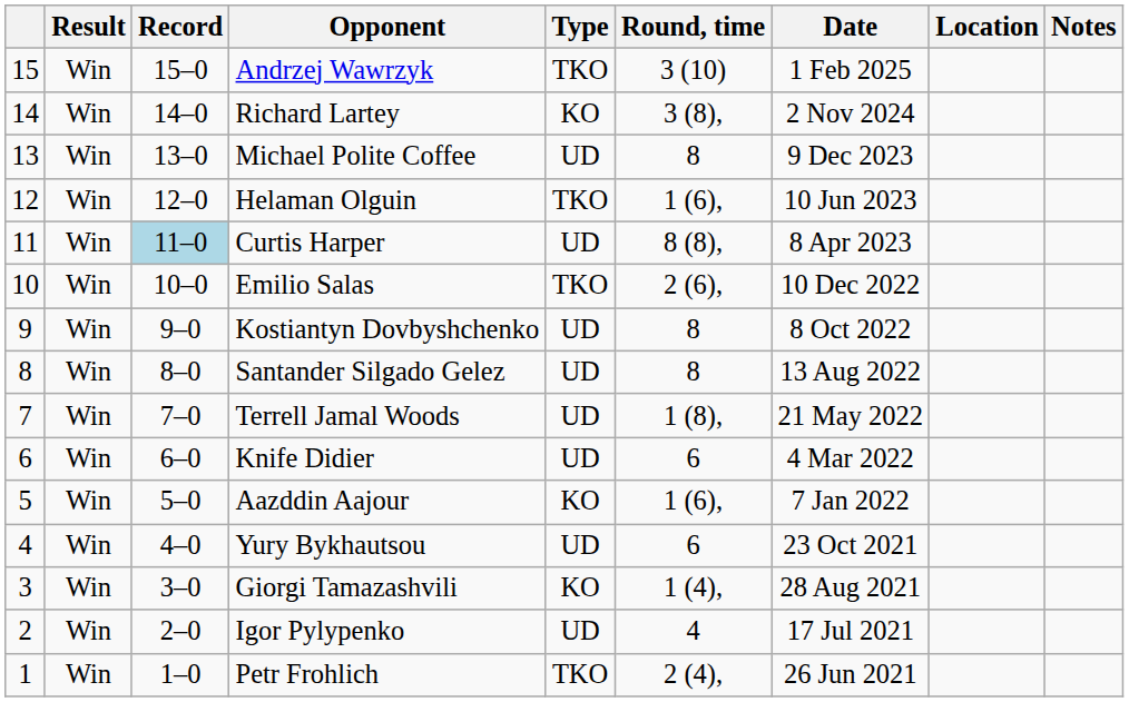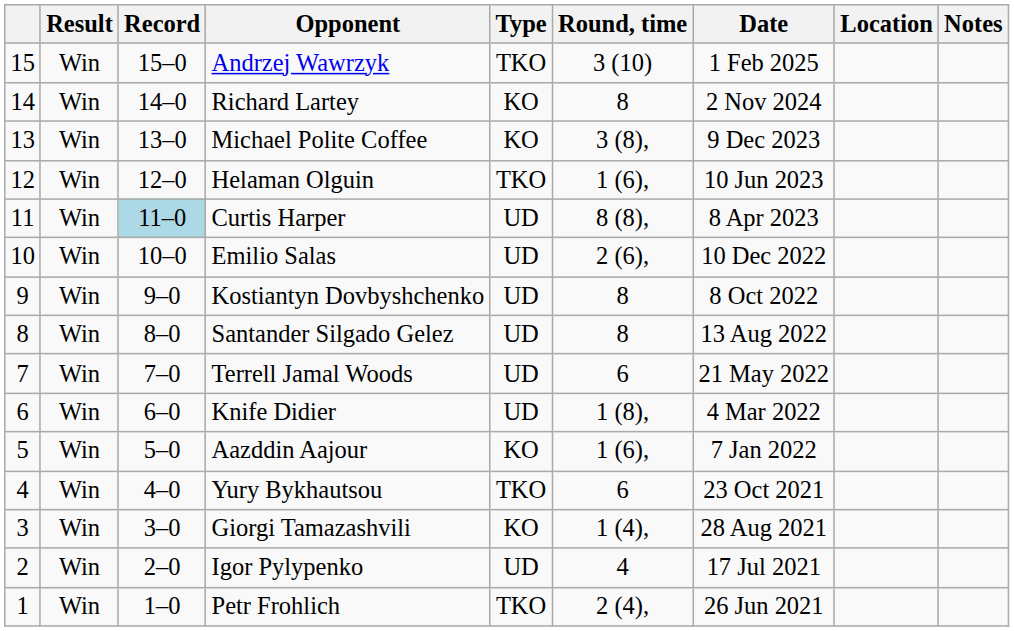Richard Lartey | Round, time: 3 (8), -> 8
Michael Polite Coffee | Type: UD -> KO
Michael Polite Coffee | Round, time: 8 -> 3 (8),
Emilio Salas | Type: TKO -> UD
Terrell Jamal Woods | Round, time: 1 (8), -> 6
Knife Didier | Round, time: 6 -> 1 (8),
Yury Bykhautsou | Type: UD -> TKO
